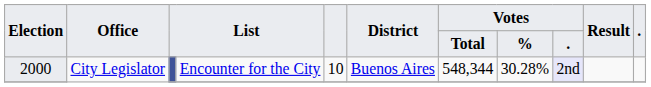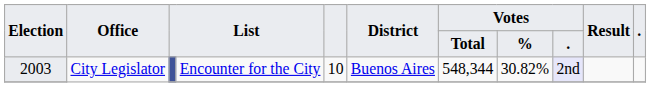City Legislator / Encounter for the City | Election: 2000 -> 2003
City Legislator / Encounter for the City | Votes / %: 30.28% -> 30.82%
